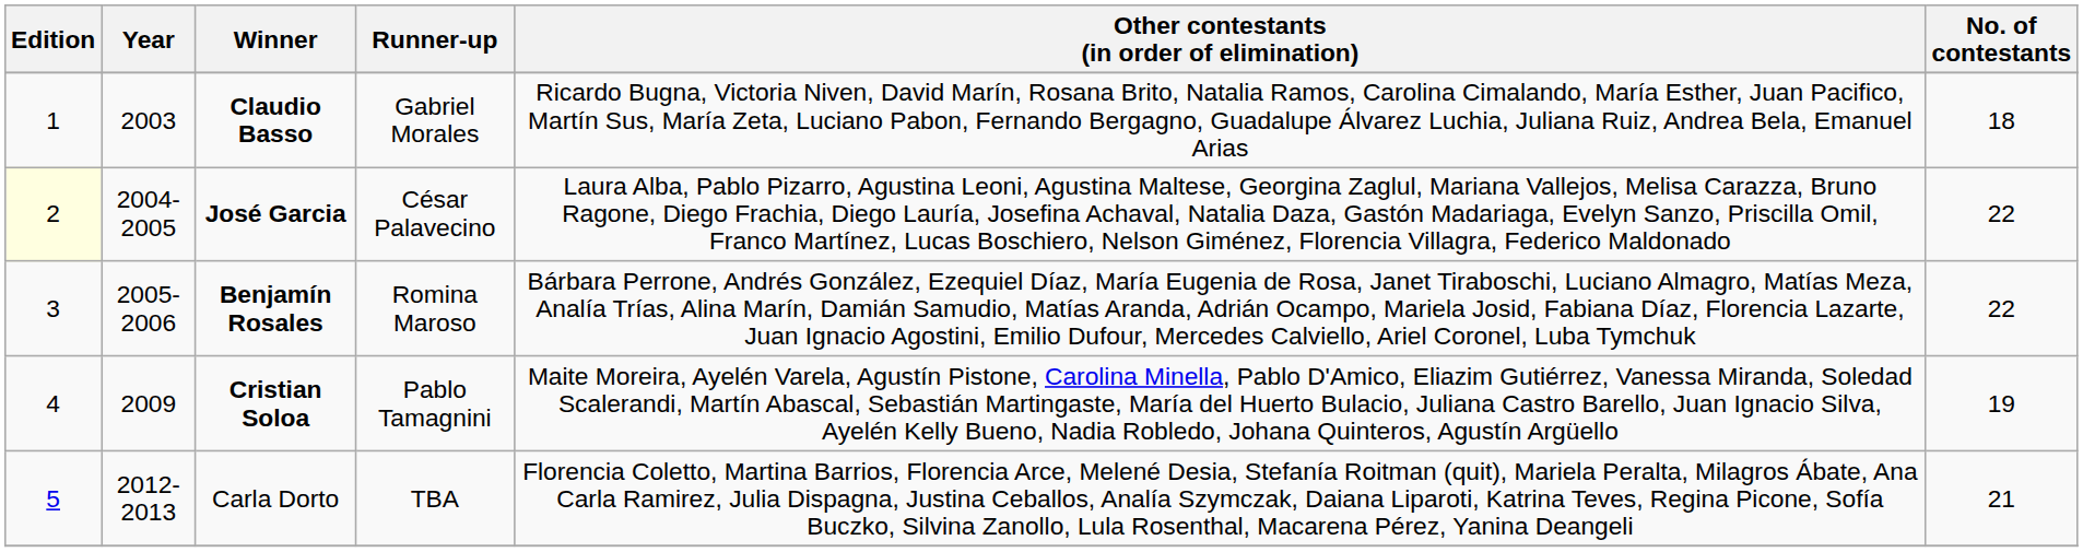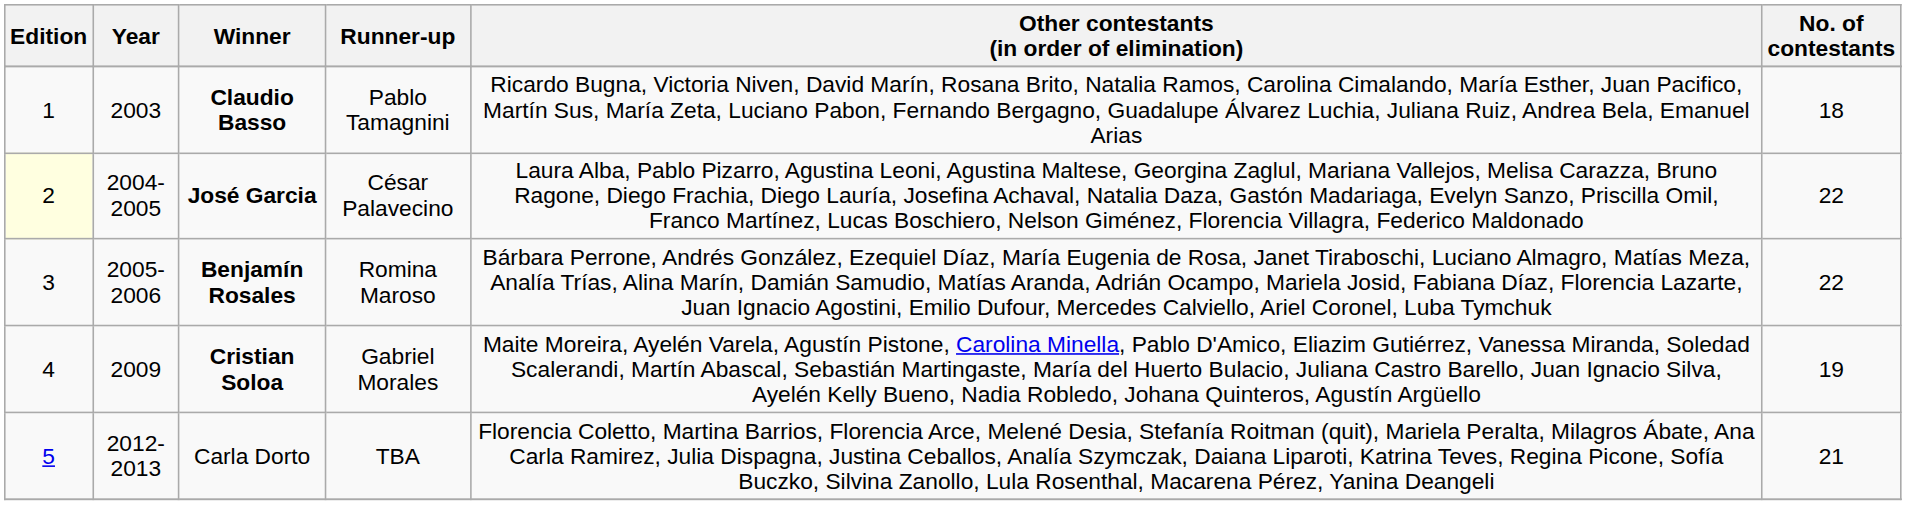Claudio Basso | Runner-up: Gabriel Morales -> Pablo Tamagnini
Cristian Soloa | Runner-up: Pablo Tamagnini -> Gabriel Morales
